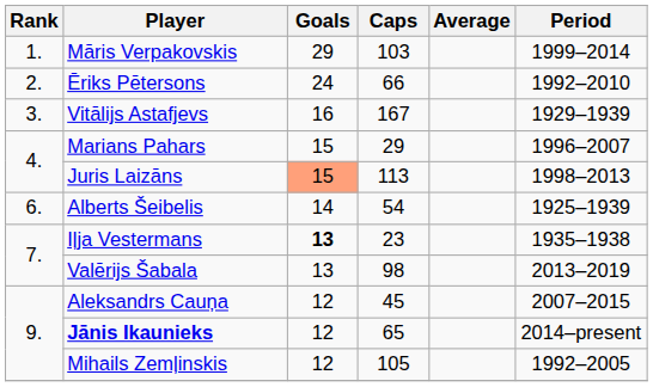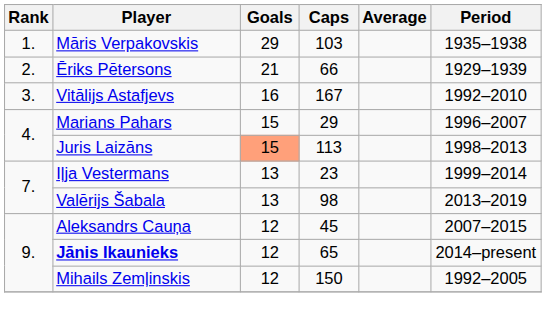Māris Verpakovskis | Period: 1999–2014 -> 1935–1938
Ēriks Pētersons | Goals: 24 -> 21
Ēriks Pētersons | Period: 1992–2010 -> 1929–1939
Vitālijs Astafjevs | Period: 1929–1939 -> 1992–2010
- row: 6. | Alberts Šeibelis | 14 | 54 | 1925–1939
Iļja Vestermans | Goals: bold -> normal
Iļja Vestermans | Period: 1935–1938 -> 1999–2014
Mihails Zemļinskis | Caps: 105 -> 150
